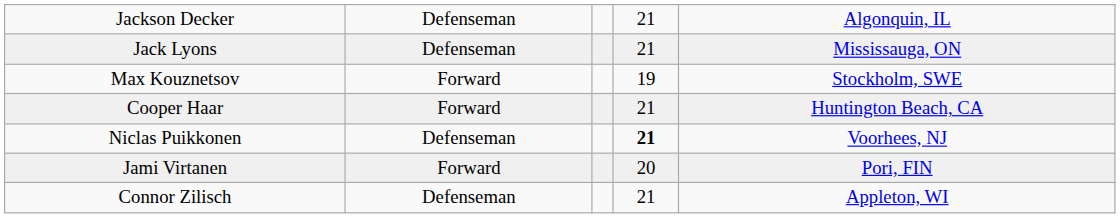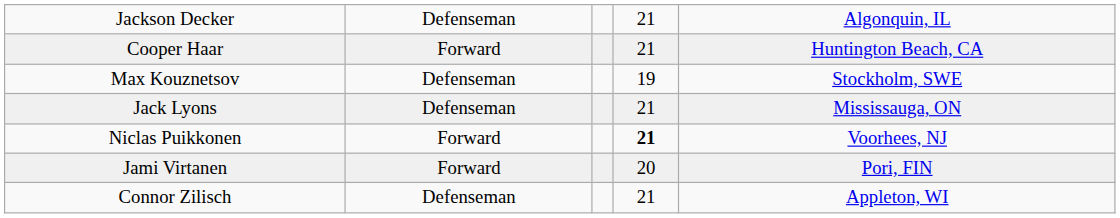rows swapped: Cooper Haar <-> Jack Lyons
Max Kouznetsov | column 2: Forward -> Defenseman
Niclas Puikkonen | column 2: Defenseman -> Forward
